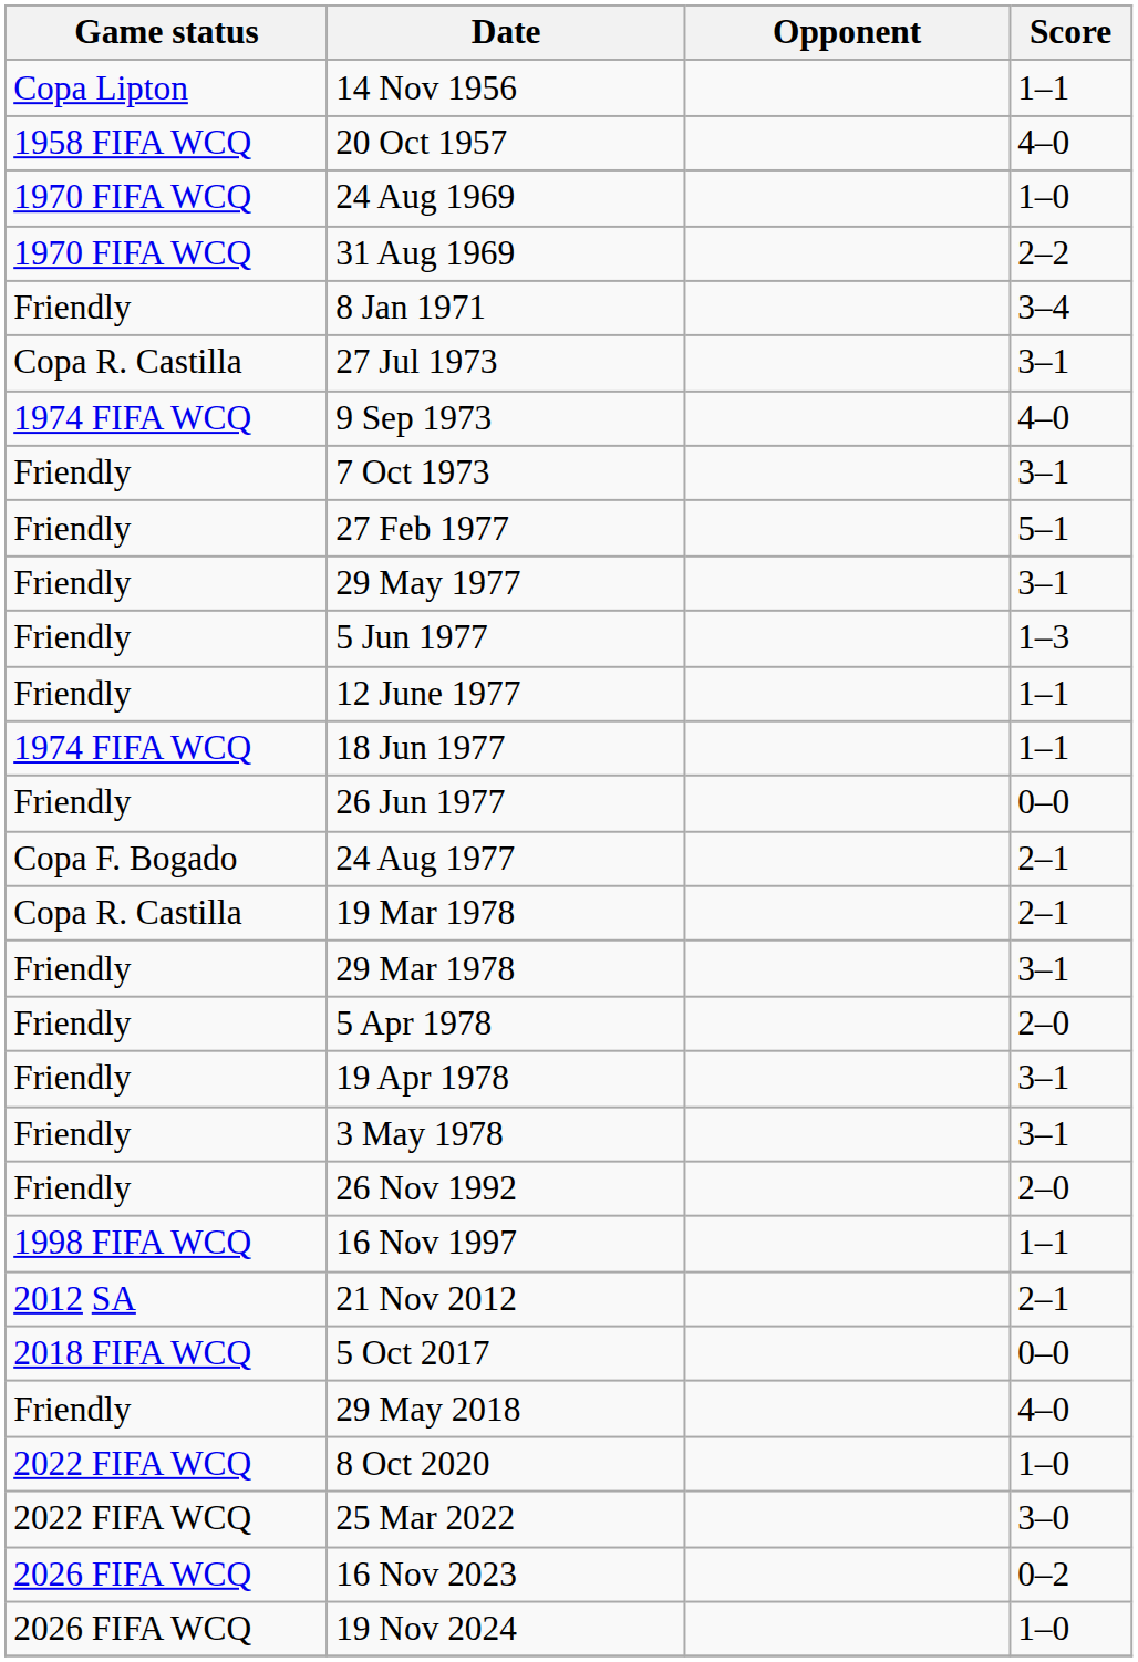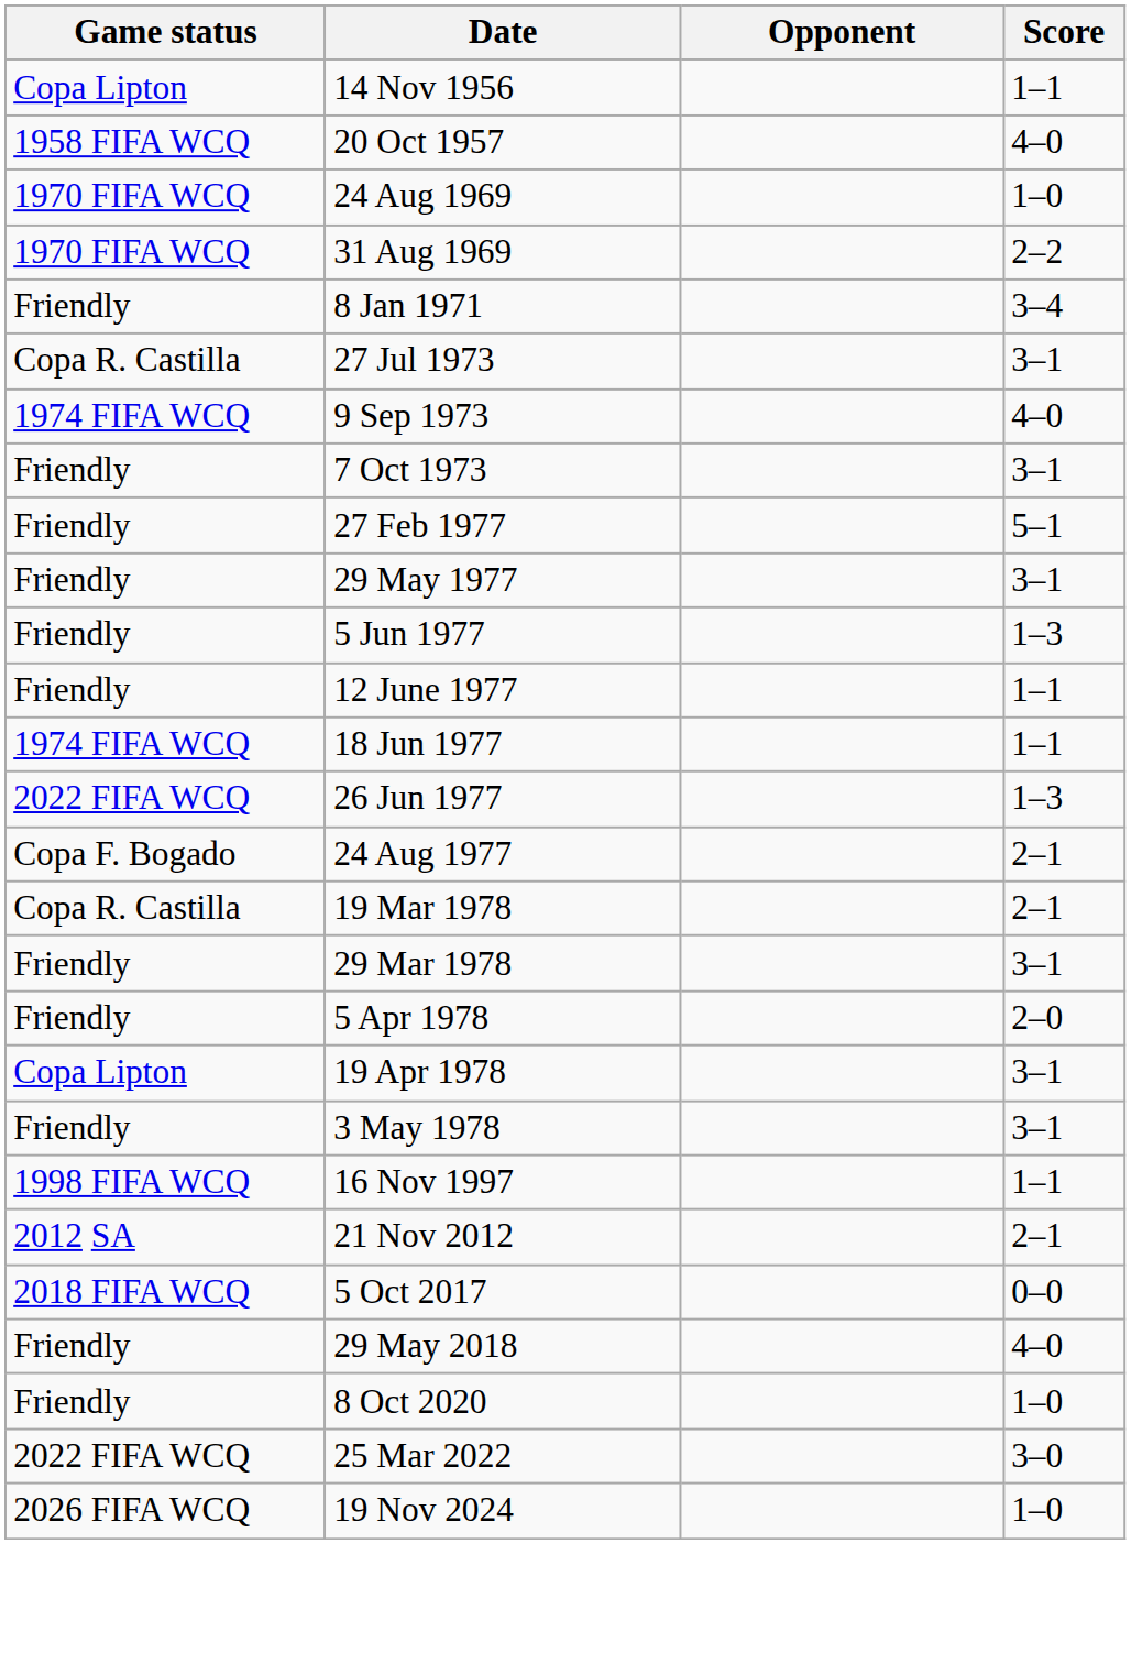26 Jun 1977 | Game status: Friendly -> 2022 FIFA WCQ
26 Jun 1977 | Score: 0–0 -> 1–3
19 Apr 1978 | Game status: Friendly -> Copa Lipton
- row: Friendly | 26 Nov 1992 | 2–0
8 Oct 2020 | Game status: 2022 FIFA WCQ -> Friendly
- row: 2026 FIFA WCQ | 16 Nov 2023 | 0–2
